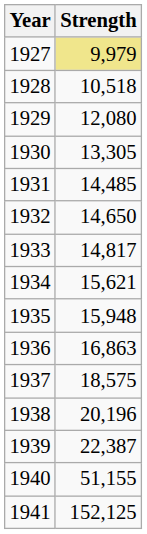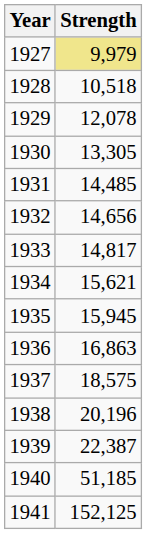1929 | Strength: 12,080 -> 12,078
1932 | Strength: 14,650 -> 14,656
1935 | Strength: 15,948 -> 15,945
1940 | Strength: 51,155 -> 51,185
